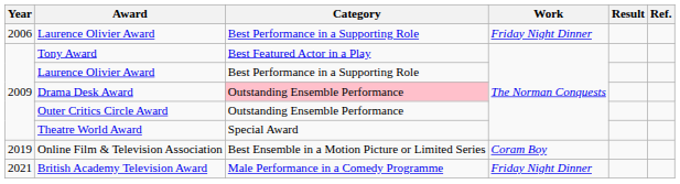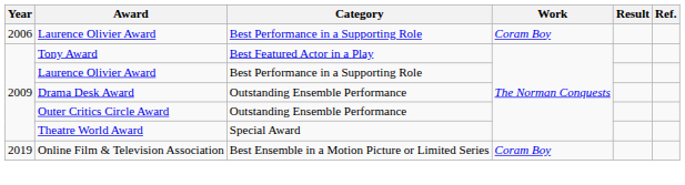2006 / Laurence Olivier Award | Work: Friday Night Dinner -> Coram Boy
Drama Desk Award | Category: pink background -> no background
- row: 2021 | British Academy Television Award | Male Performance in a Comedy Programme | Friday Night Dinner
